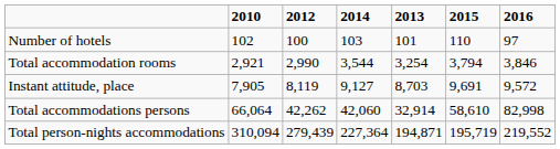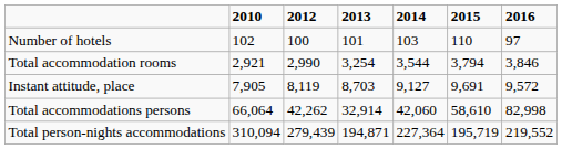columns swapped: 2013 <-> 2014
